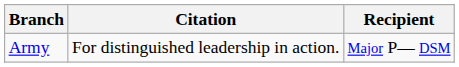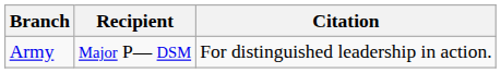columns swapped: Recipient <-> Citation
